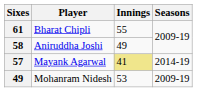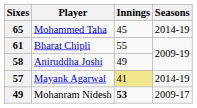+ row: 65 | Mohammed Taha | 45 | 2014-19
Mohanram Nidesh | Innings: normal -> bold
Mohanram Nidesh | Seasons: 2009-19 -> 2009-17
